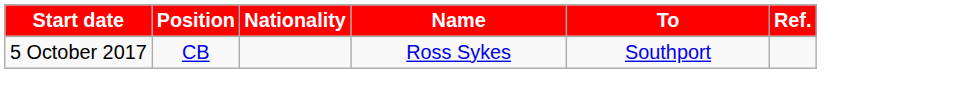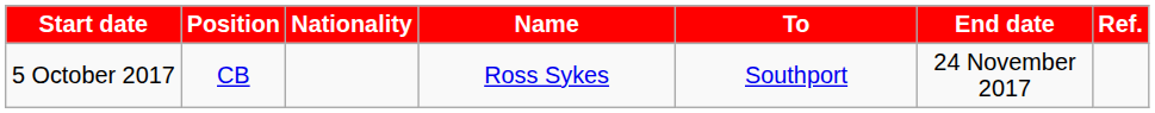+ column: End date | 24 November 2017
